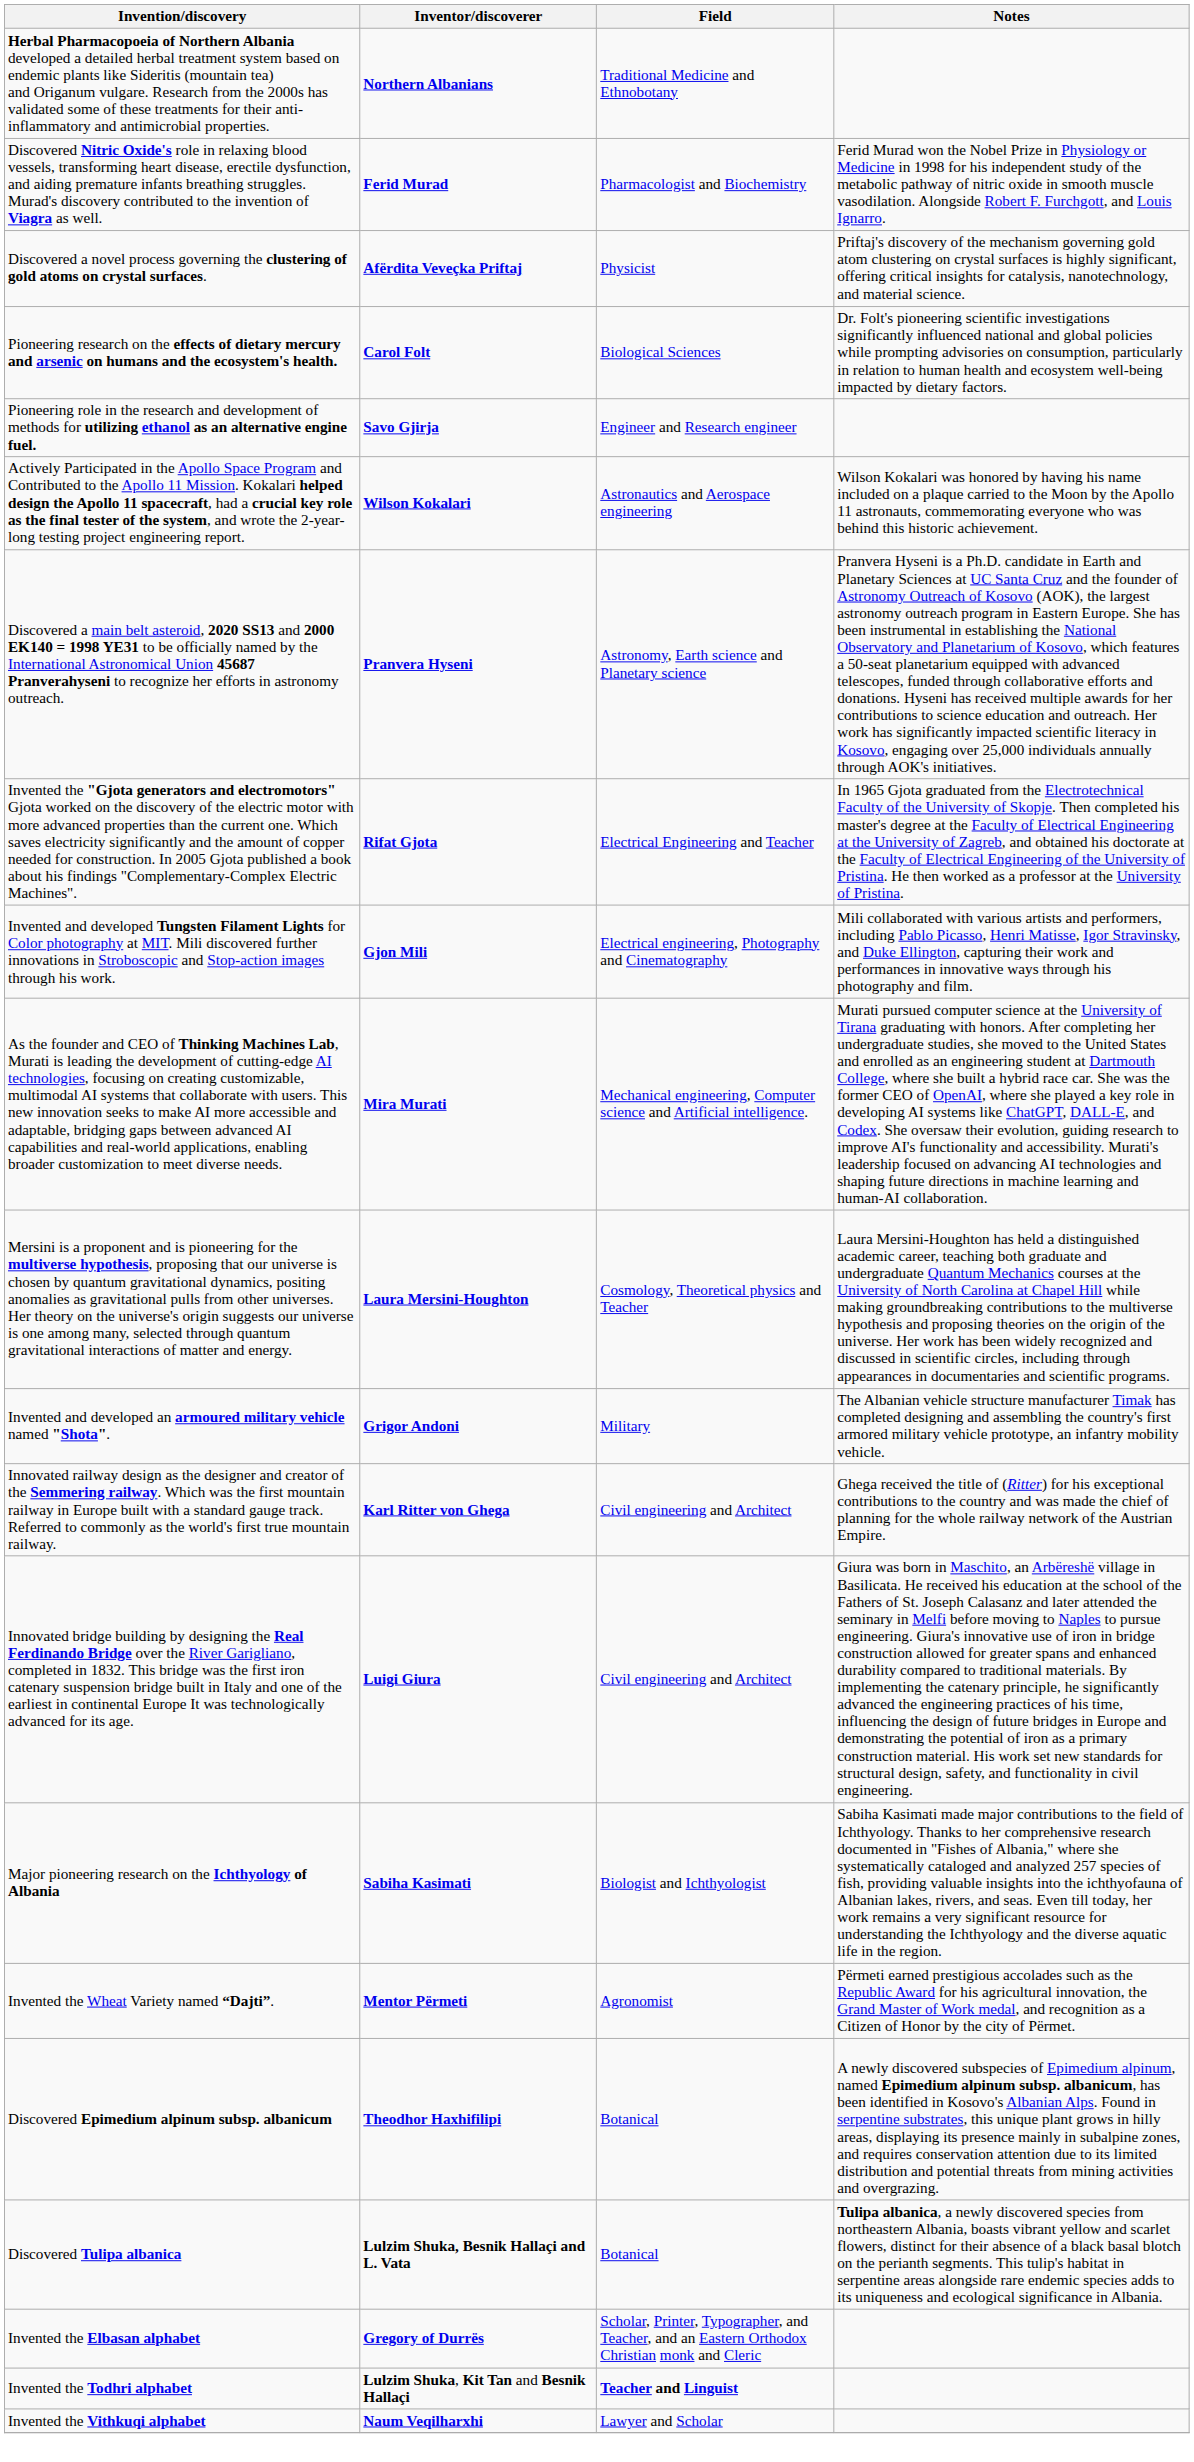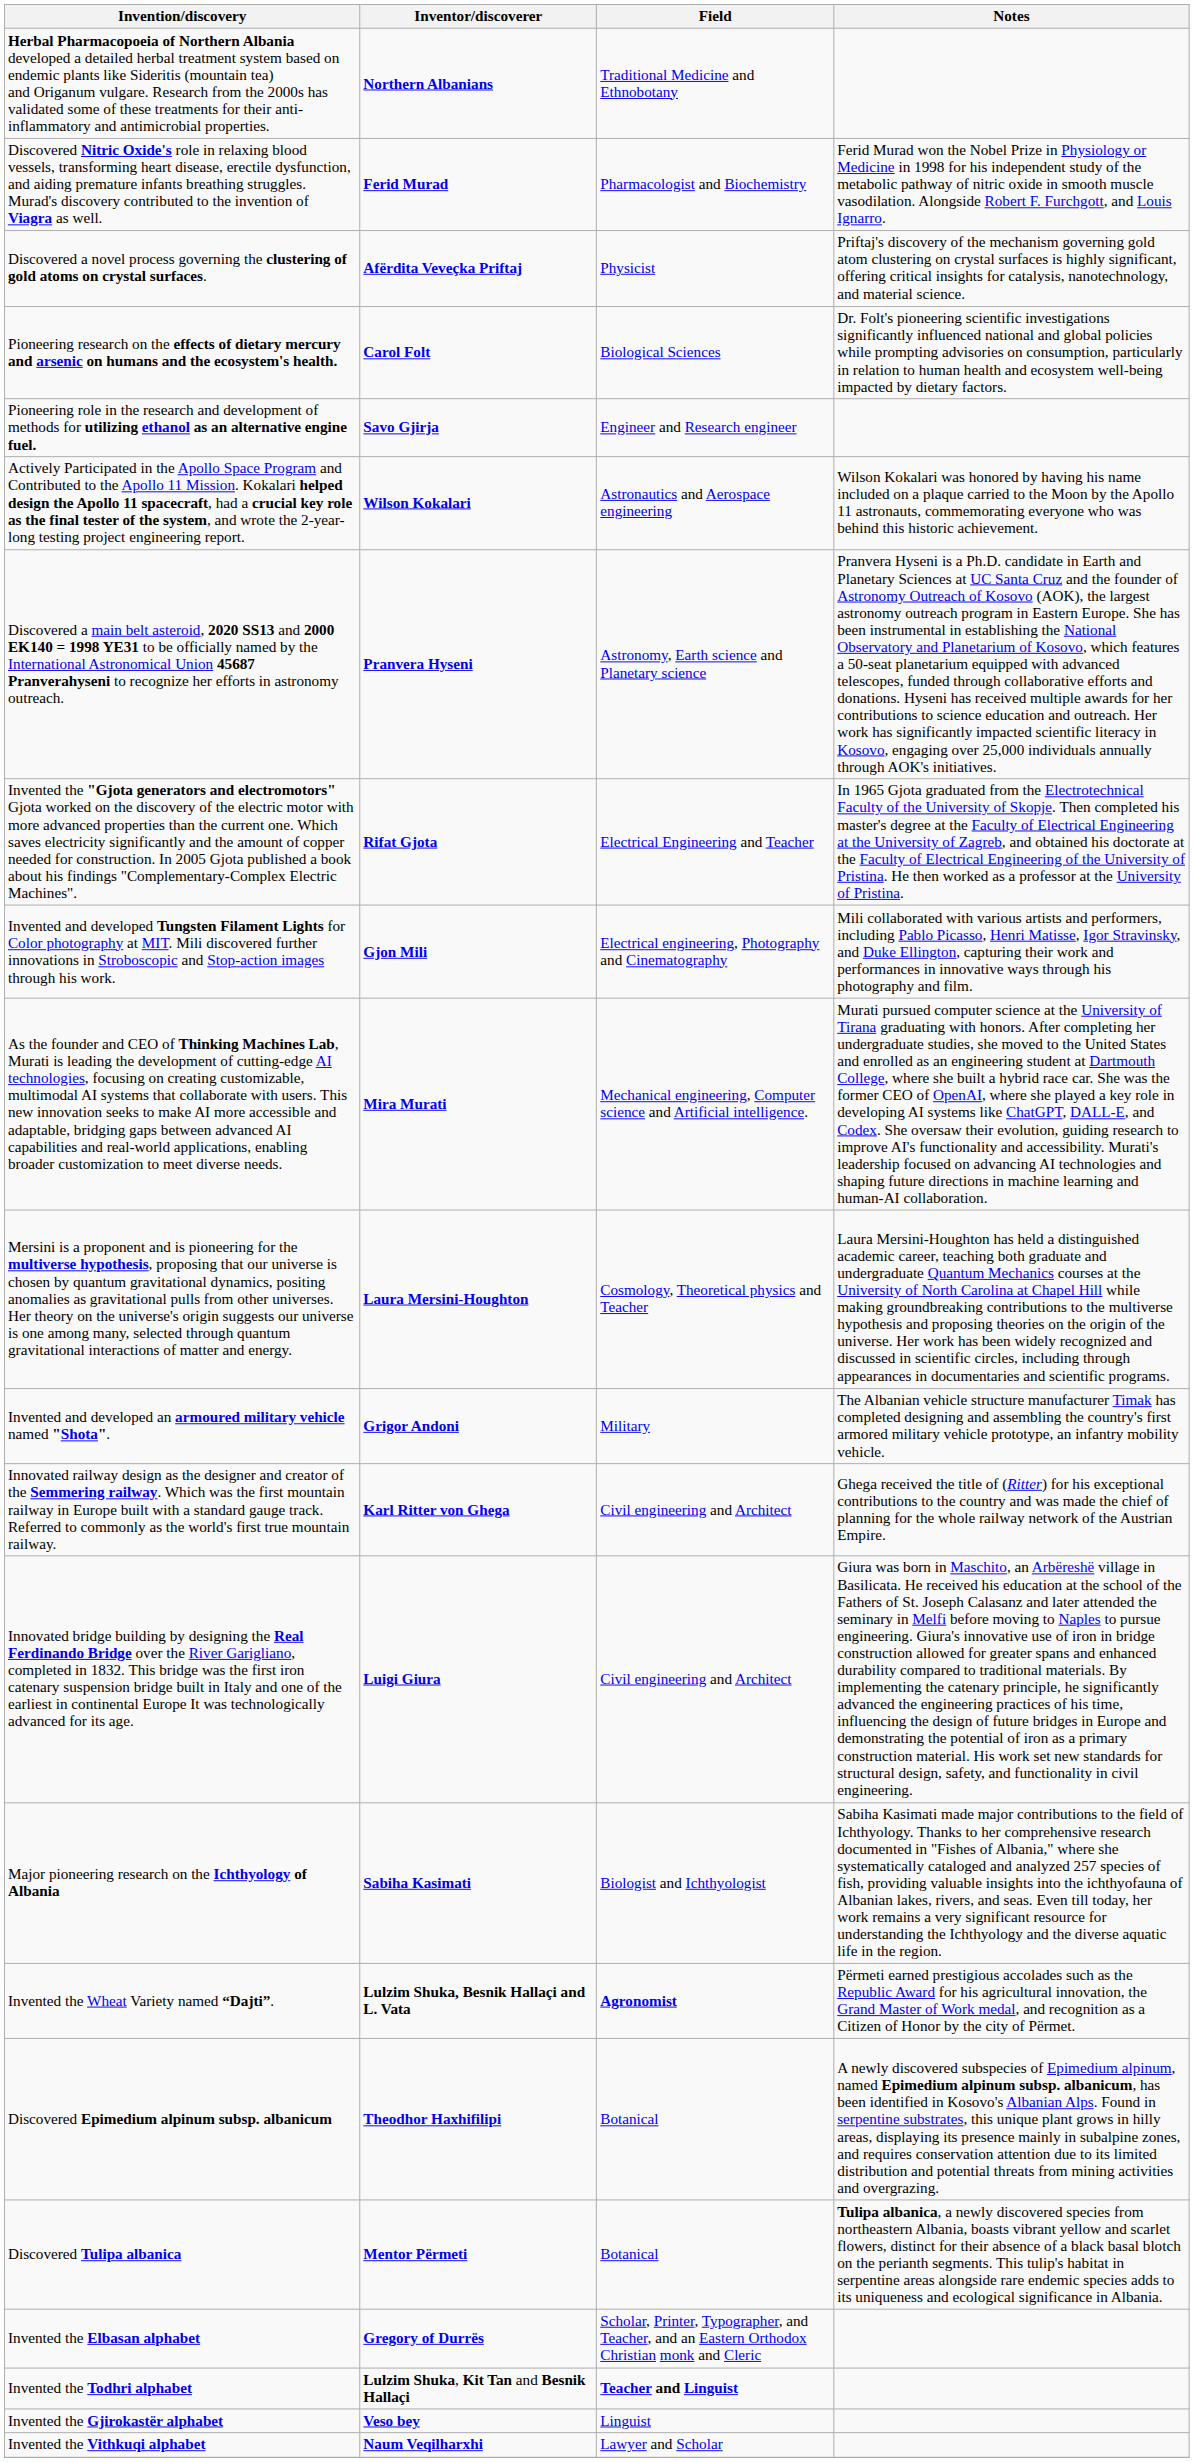Invented the Wheat Variety named “Dajti”. | Inventor/discoverer: Mentor Përmeti -> Lulzim Shuka, Besnik Hallaçi and L. Vata
Invented the Wheat Variety named “Dajti”. | Field: normal -> bold
Discovered Tulipa albanica | Inventor/discoverer: Lulzim Shuka, Besnik Hallaçi and L. Vata -> Mentor Përmeti
+ row: Invented the Gjirokastër alphabet | Veso bey | Linguist
